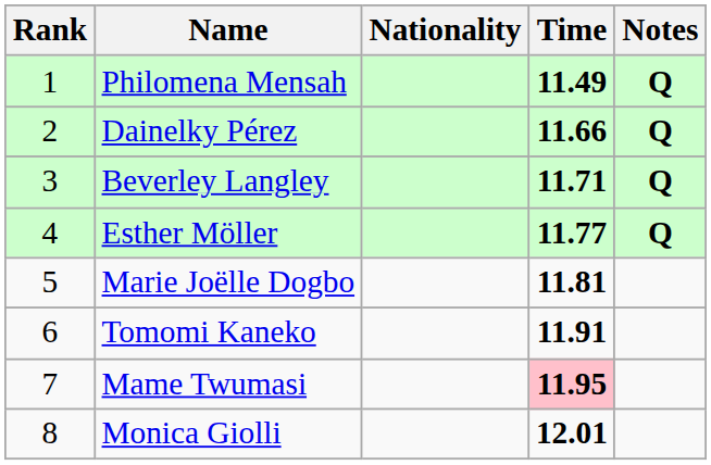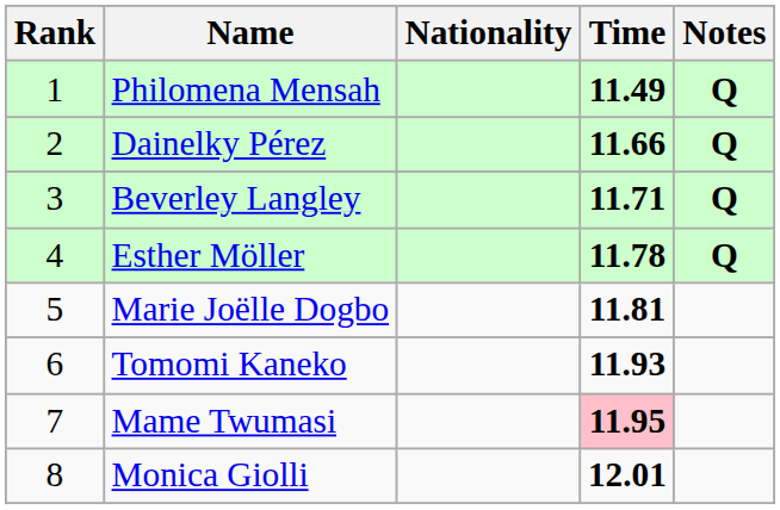Esther Möller | Time: 11.77 -> 11.78
Tomomi Kaneko | Time: 11.91 -> 11.93
